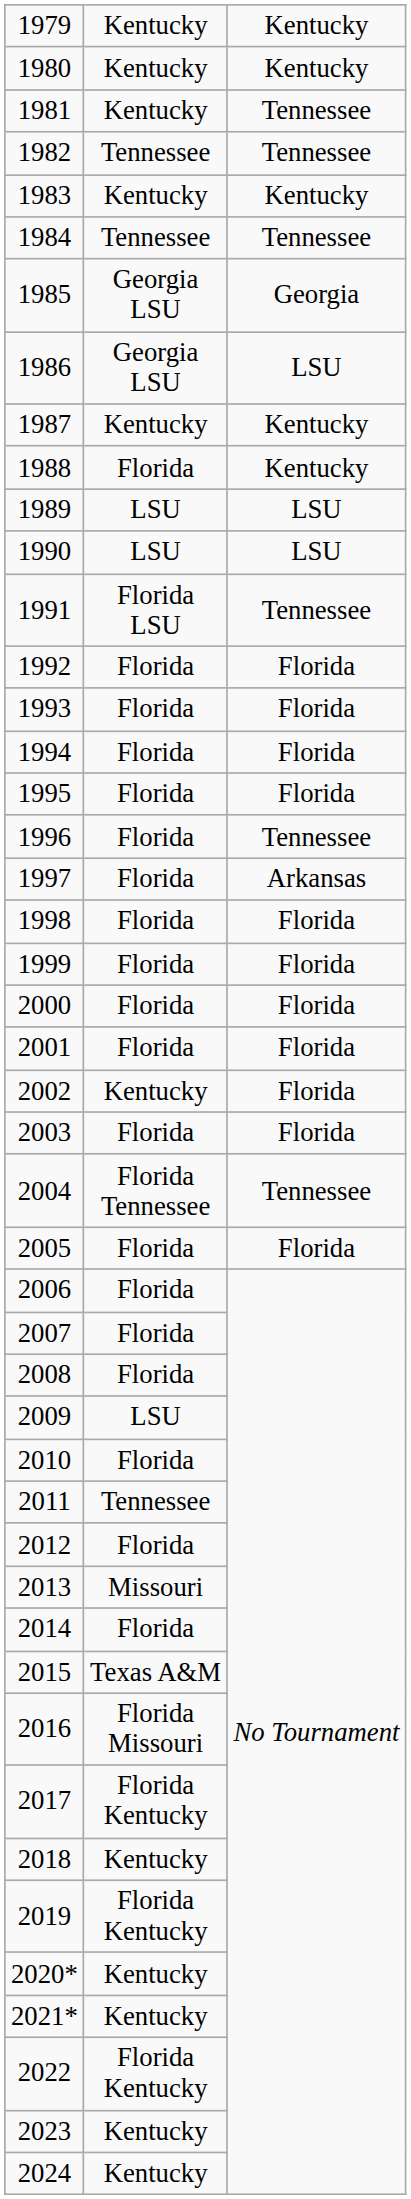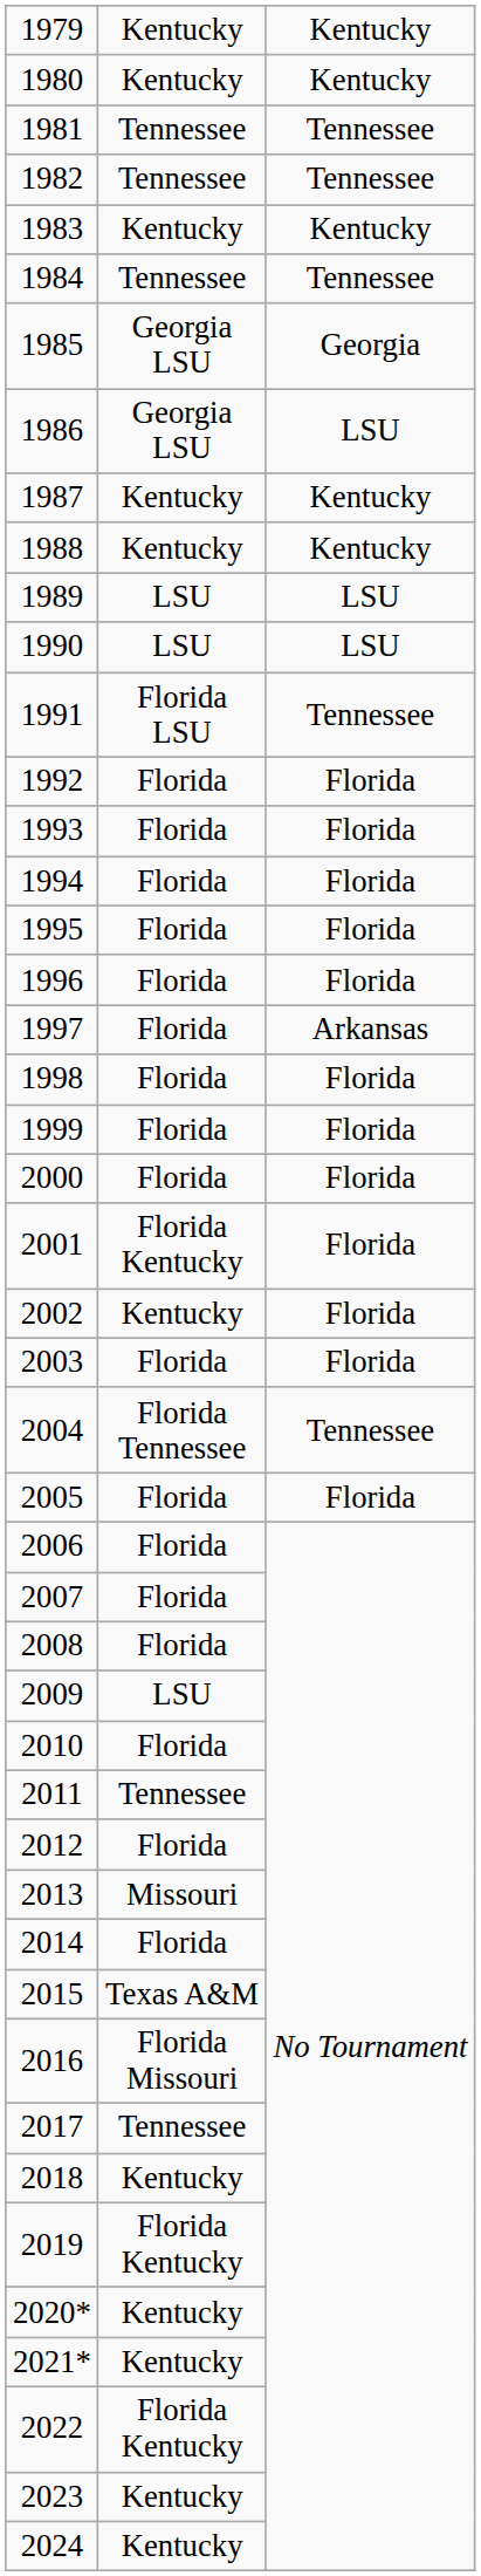1981 | column 2: Kentucky -> Tennessee
1988 | column 2: Florida -> Kentucky
1996 | column 3: Tennessee -> Florida
2001 | column 2: Florida -> Florida Kentucky
2017 | column 2: Florida Kentucky -> Tennessee
